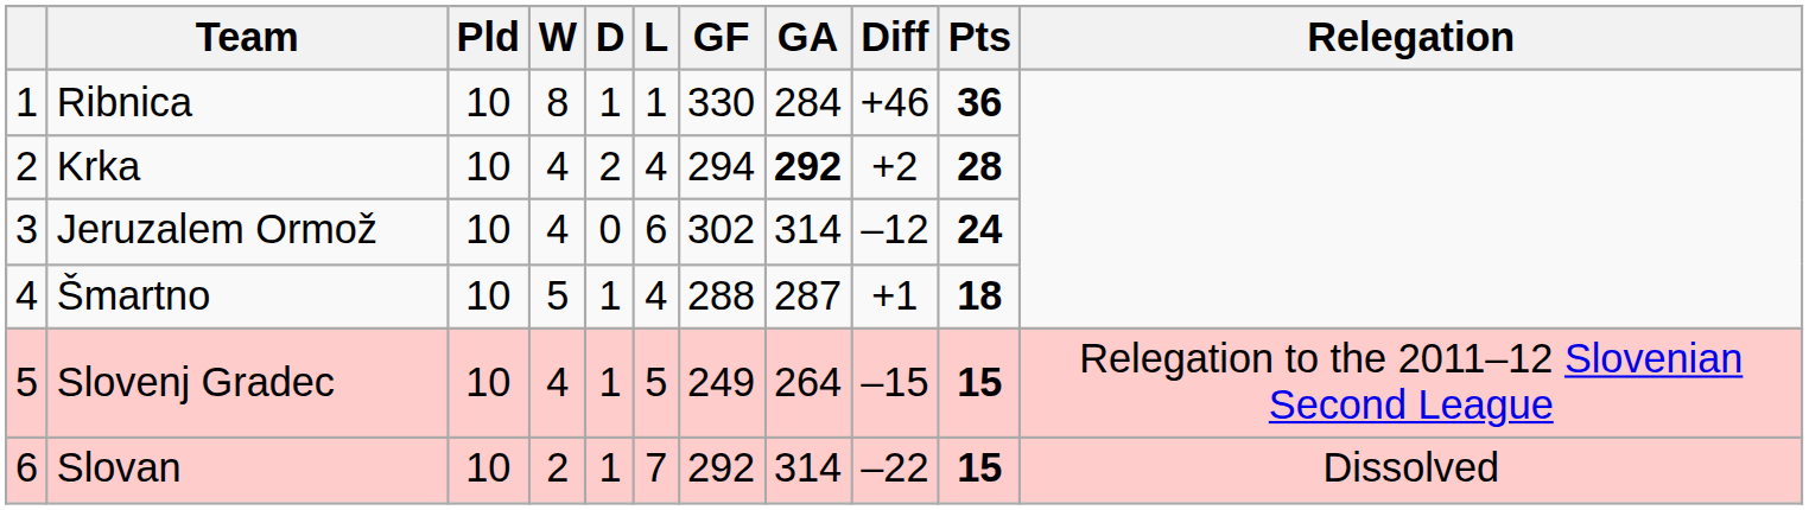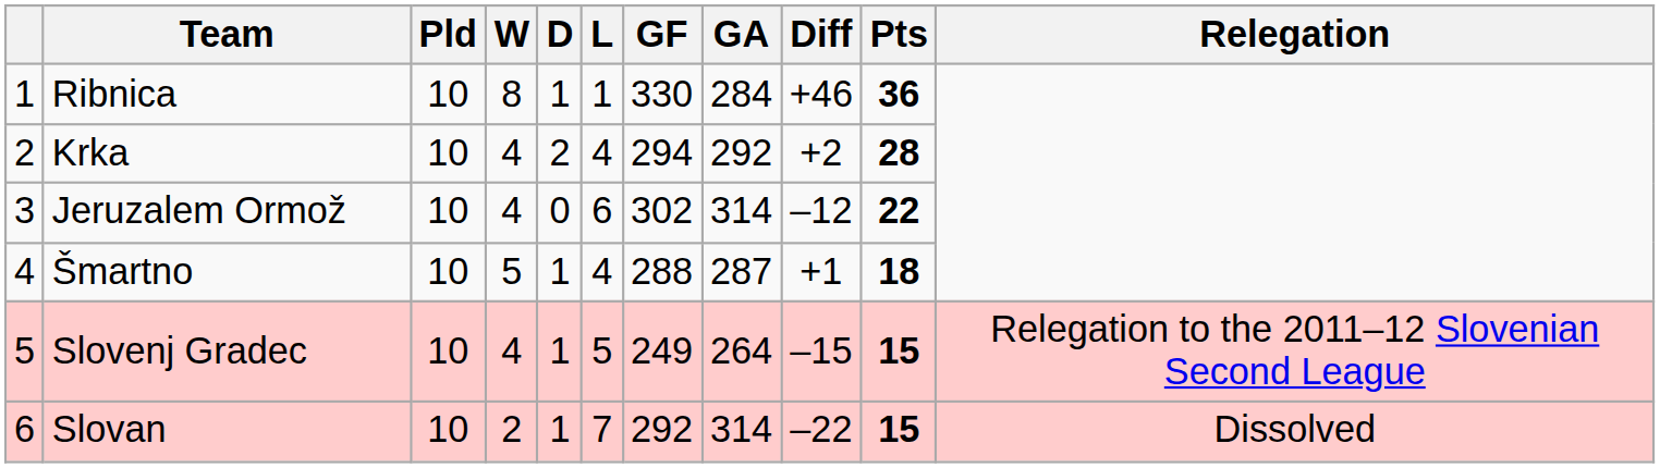Krka | GA: bold -> normal
Jeruzalem Ormož | Pts: 24 -> 22
